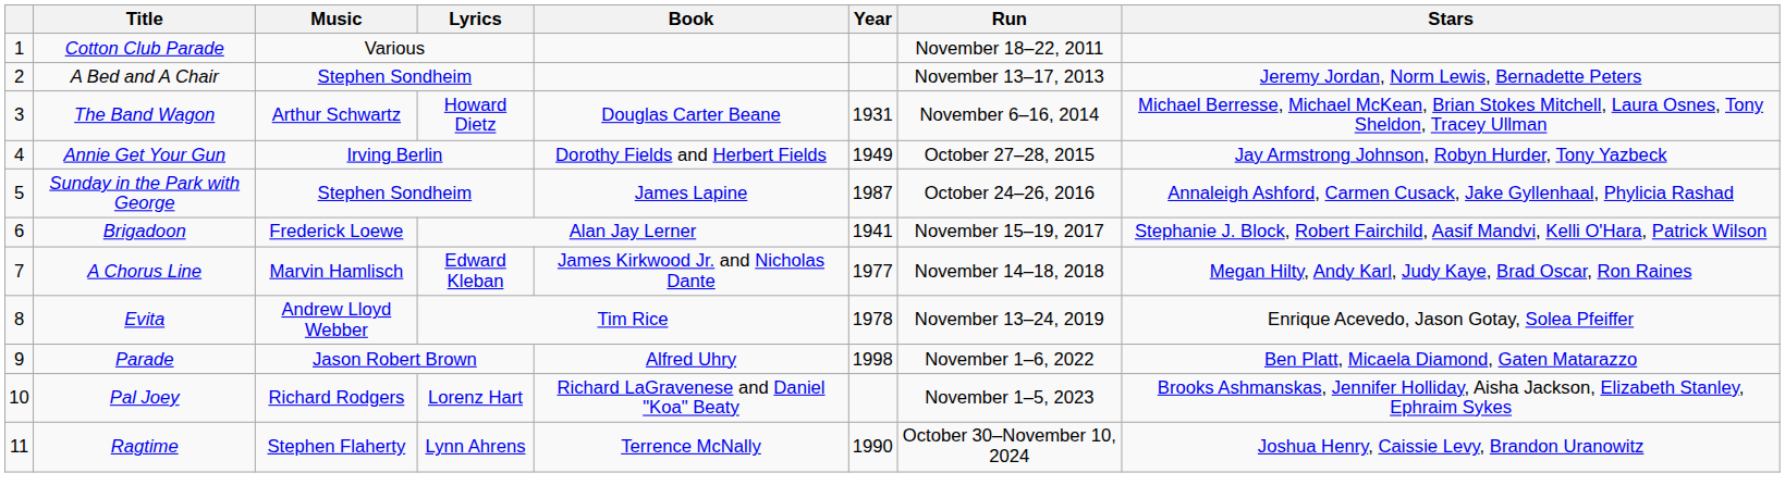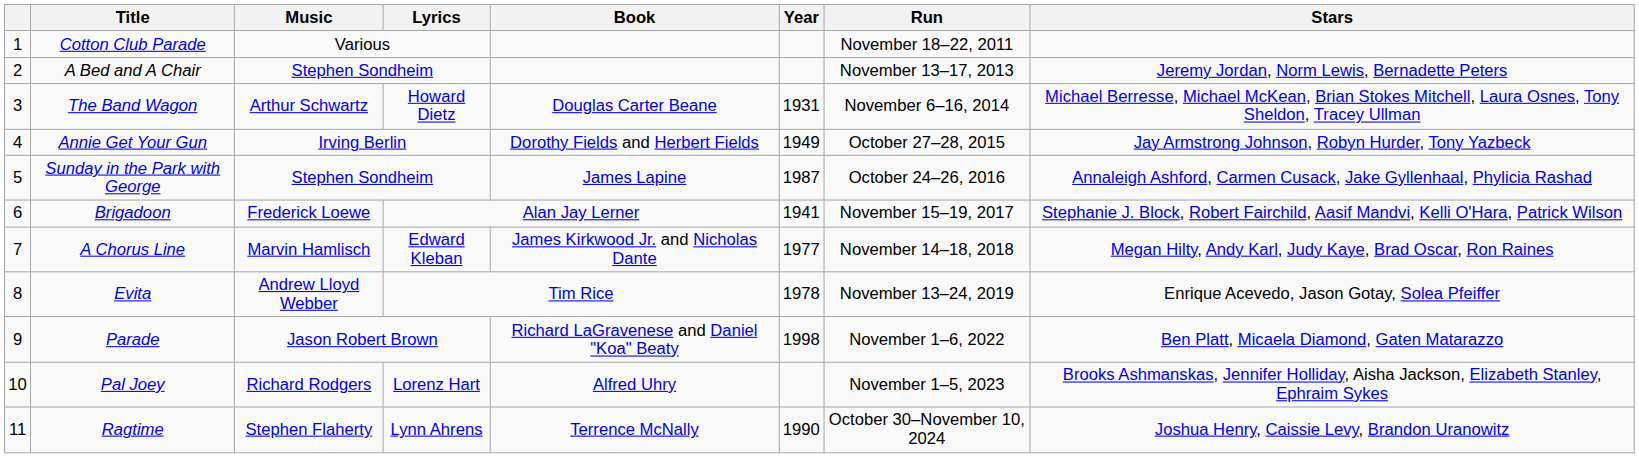Parade | Book: Alfred Uhry -> Richard LaGravenese and Daniel "Koa" Beaty
Pal Joey | Book: Richard LaGravenese and Daniel "Koa" Beaty -> Alfred Uhry
